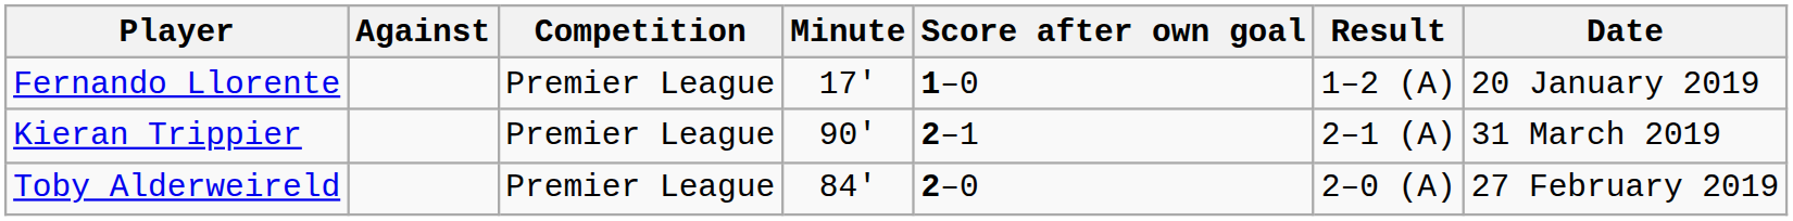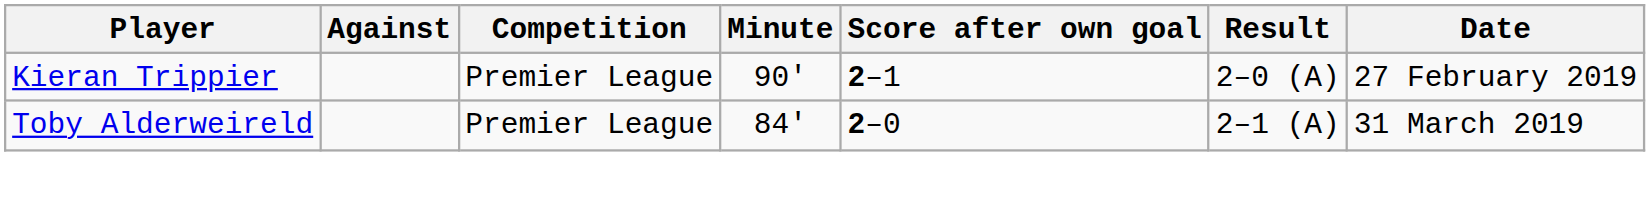- row: Fernando Llorente | Premier League | 17' | 1–0 | 1–2 (A) | 20 January 2019
Kieran Trippier | Result: 2–1 (A) -> 2–0 (A)
Kieran Trippier | Date: 31 March 2019 -> 27 February 2019
Toby Alderweireld | Result: 2–0 (A) -> 2–1 (A)
Toby Alderweireld | Date: 27 February 2019 -> 31 March 2019
